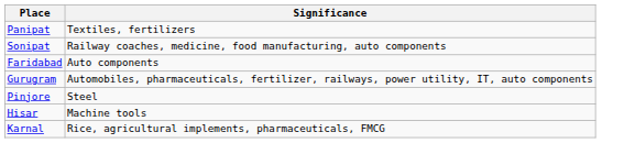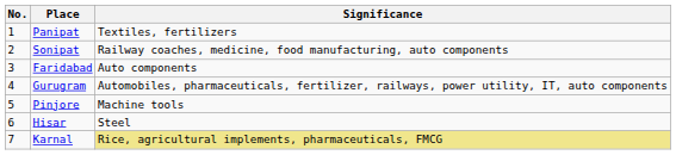+ column: No. | 1 | 2 | 3 | 4 | 5 | 6 | 7
Pinjore | Significance: Steel -> Machine tools
Hisar | Significance: Machine tools -> Steel
Karnal | Significance: no background -> khaki background
